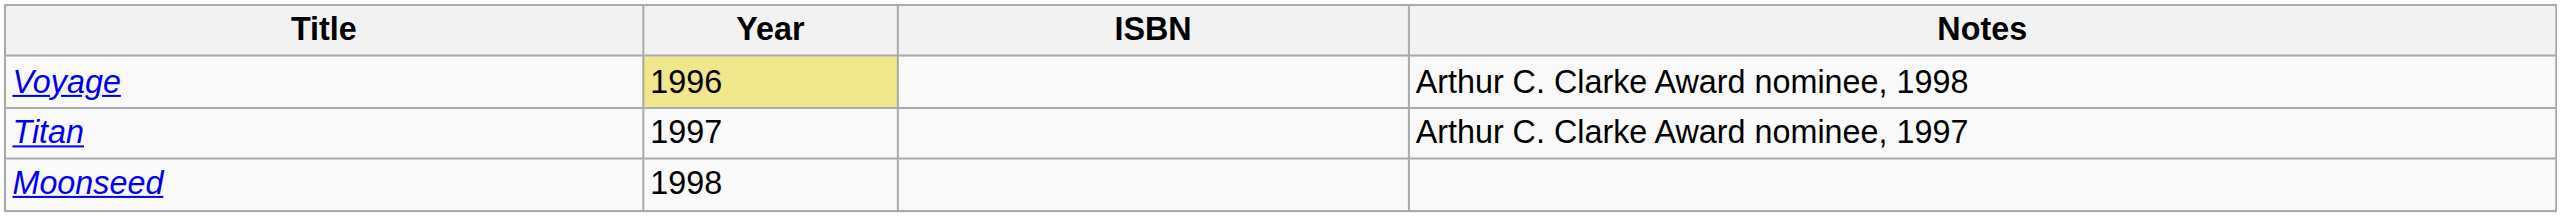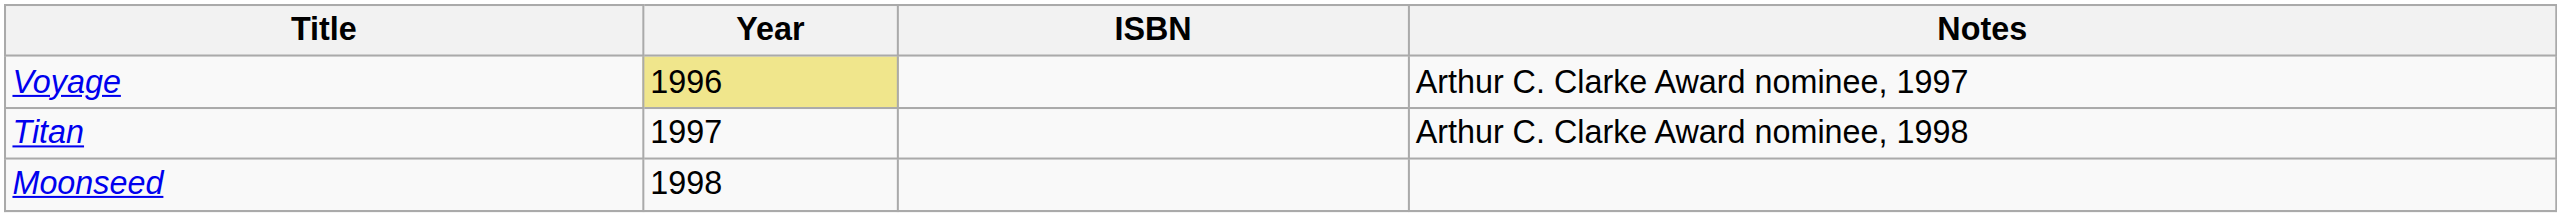Voyage | Notes: Arthur C. Clarke Award nominee, 1998 -> Arthur C. Clarke Award nominee, 1997
Titan | Notes: Arthur C. Clarke Award nominee, 1997 -> Arthur C. Clarke Award nominee, 1998
